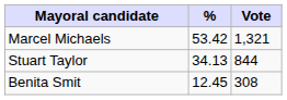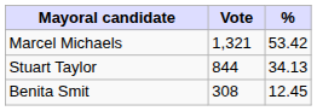columns swapped: Vote <-> %
